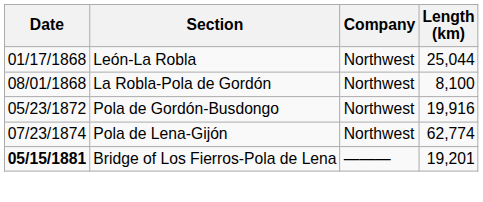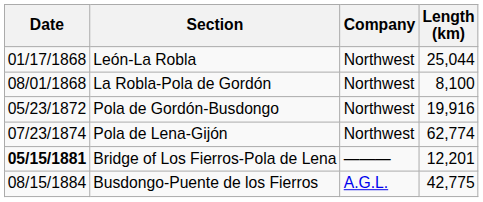Bridge of Los Fierros-Pola de Lena | Length (km): 19,201 -> 12,201
+ row: 08/15/1884 | Busdongo-Puente de los Fierros | A.G.L. | 42,775
